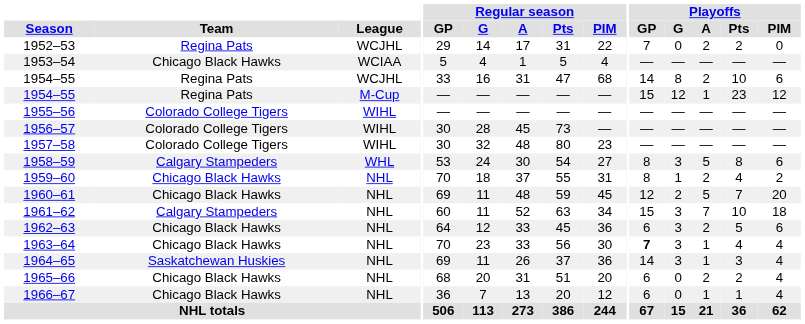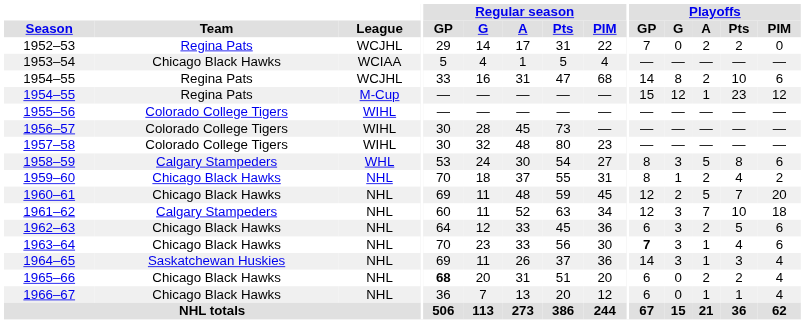1961–62 | Playoffs / GP: 15 -> 12
1963–64 | Playoffs / PIM: 4 -> 6
1965–66 | Regular season / GP: normal -> bold
